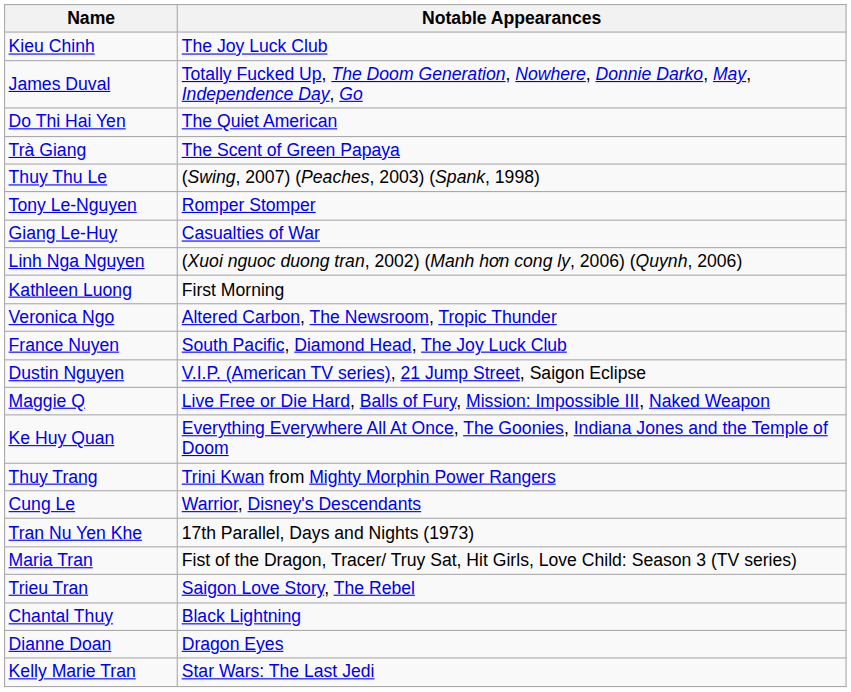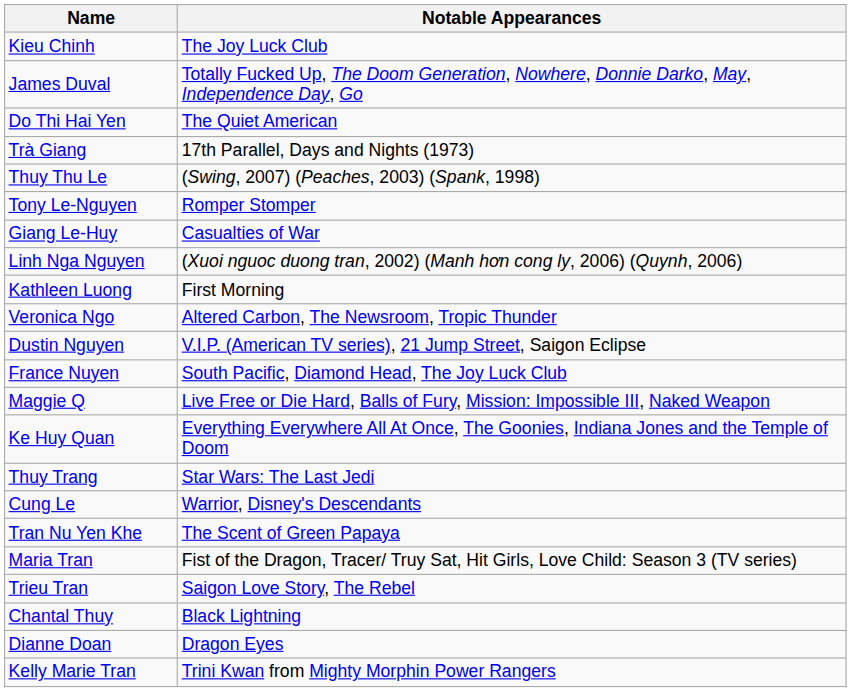Trà Giang | Notable Appearances: The Scent of Green Papaya -> 17th Parallel, Days and Nights (1973)
rows swapped: Dustin Nguyen <-> France Nuyen
Thuy Trang | Notable Appearances: Trini Kwan from Mighty Morphin Power Rangers -> Star Wars: The Last Jedi
Tran Nu Yen Khe | Notable Appearances: 17th Parallel, Days and Nights (1973) -> The Scent of Green Papaya
Kelly Marie Tran | Notable Appearances: Star Wars: The Last Jedi -> Trini Kwan from Mighty Morphin Power Rangers
